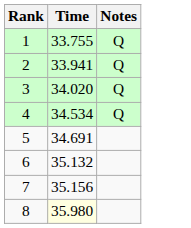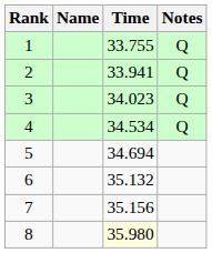+ column: Name
3 | Time: 34.020 -> 34.023
5 | Time: 34.691 -> 34.694
